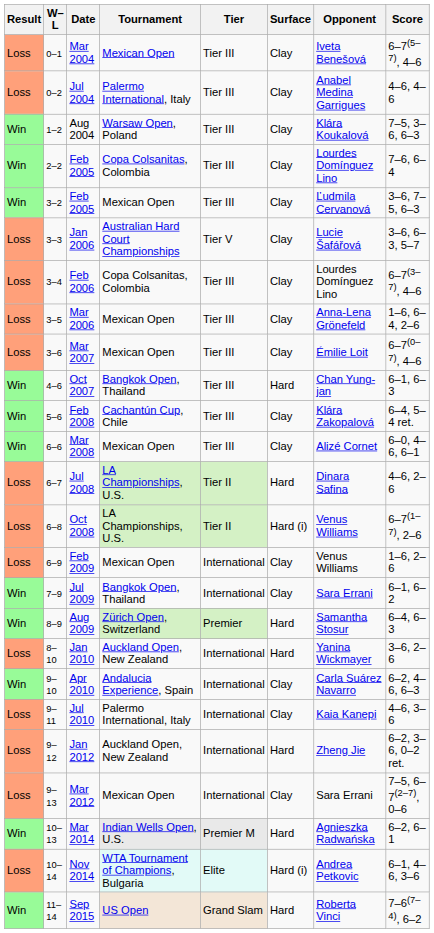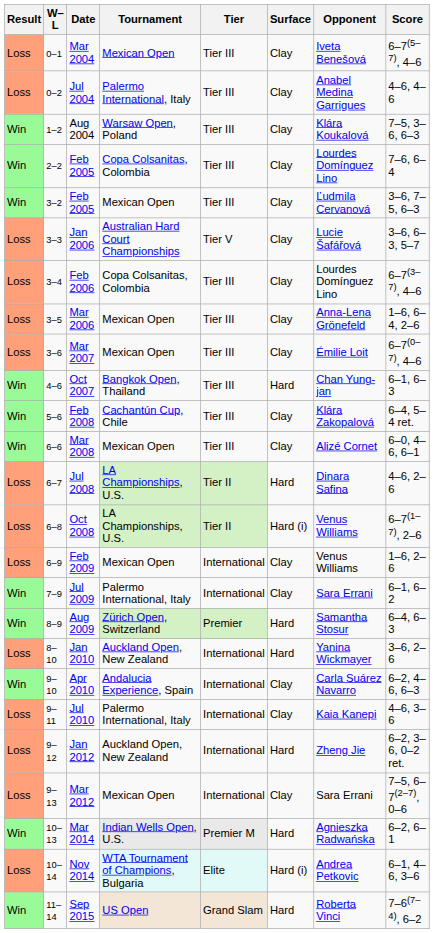Jul 2009 | Tournament: Bangkok Open, Thailand -> Palermo International, Italy
